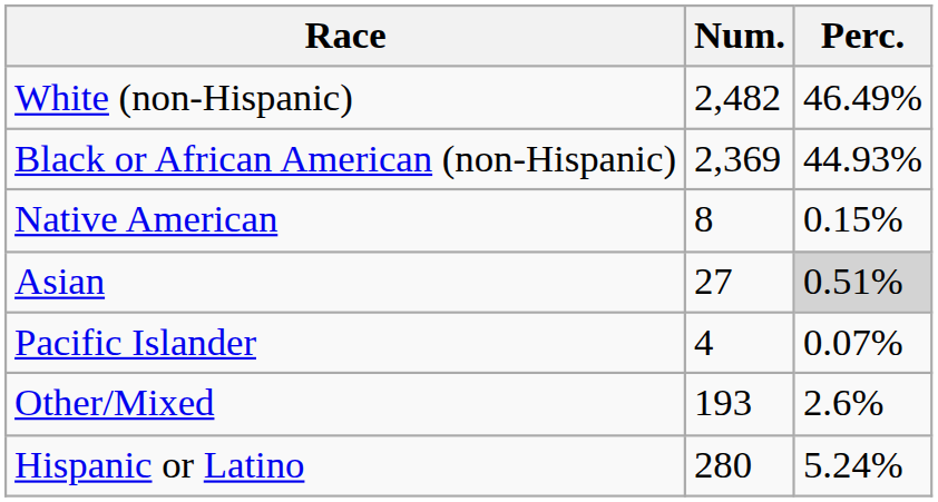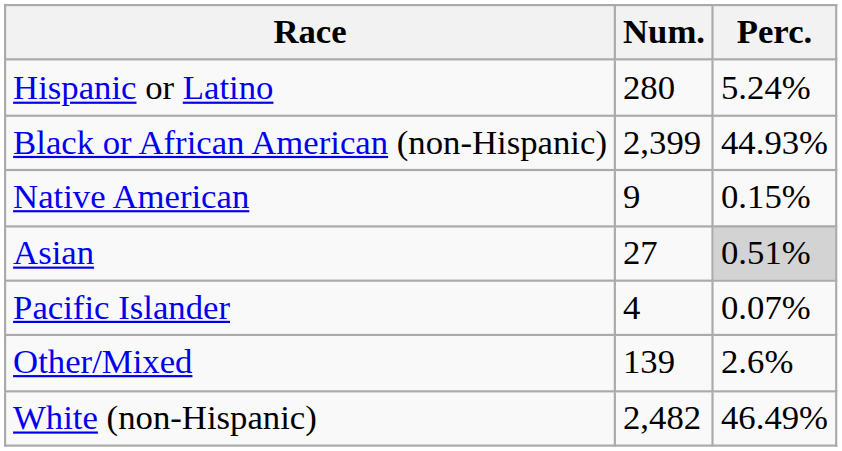rows swapped: White (non-Hispanic) <-> Hispanic or Latino
Black or African American (non-Hispanic) | Num.: 2,369 -> 2,399
Native American | Num.: 8 -> 9
Other/Mixed | Num.: 193 -> 139
